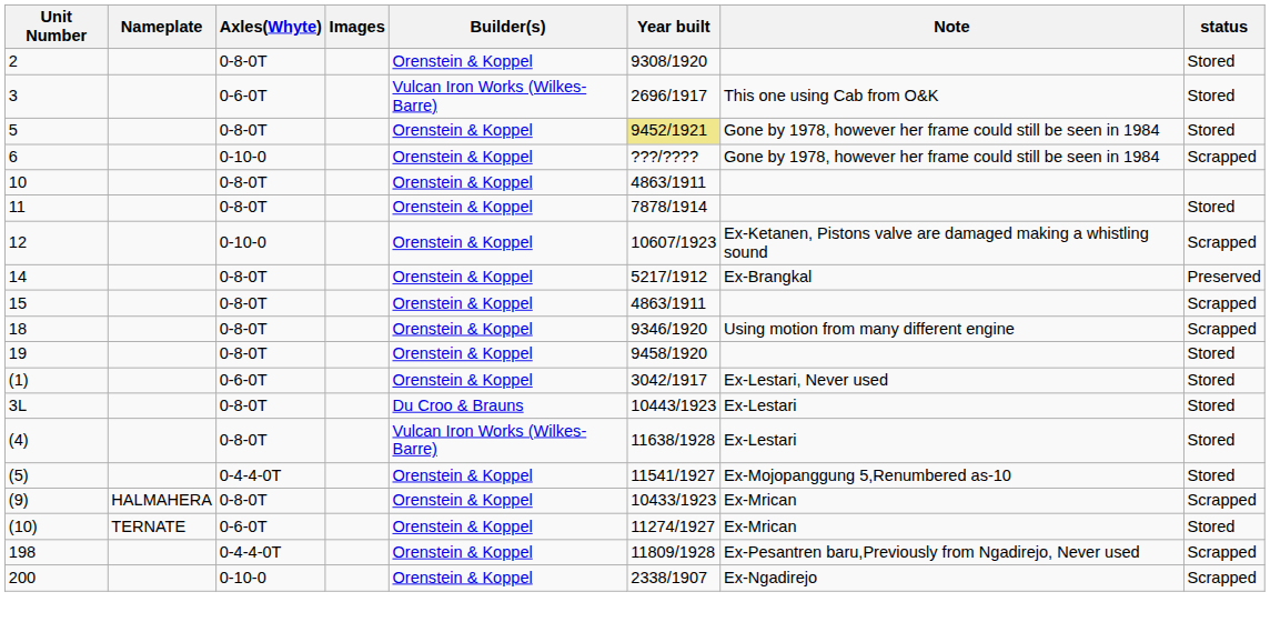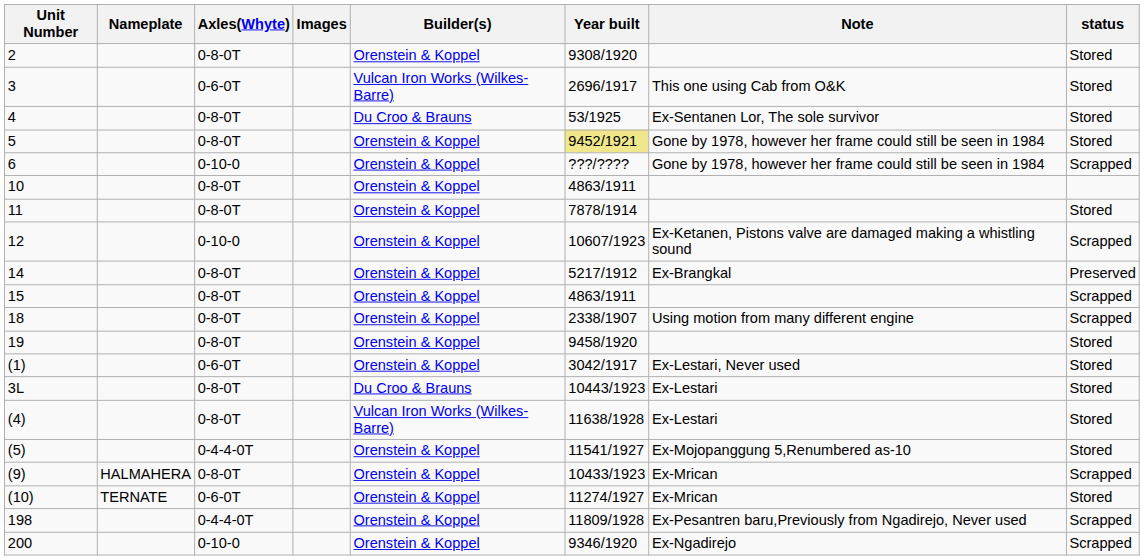+ row: 4 | 0-8-0T | Du Croo & Brauns | 53/1925 | Ex-Sentanen Lor, The sole survivor | Stored
18 | Year built: 9346/1920 -> 2338/1907
200 | Year built: 2338/1907 -> 9346/1920
